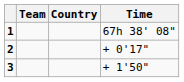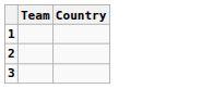- column: Time | 67h 38' 08" | + 0'17" | + 1'50"
